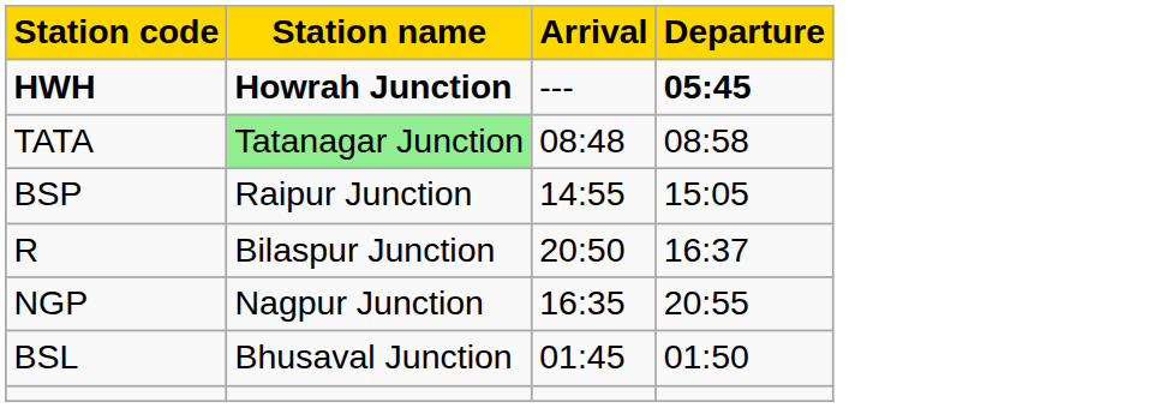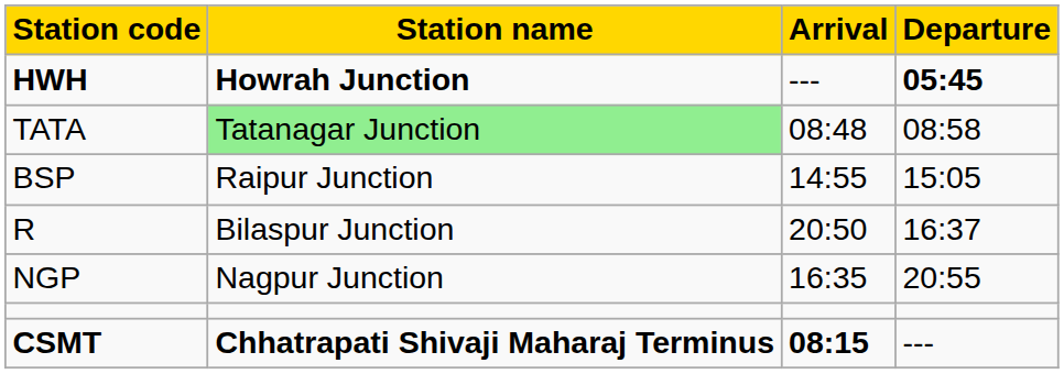- row: BSL | Bhusaval Junction | 01:45 | 01:50
+ row: CSMT | Chhatrapati Shivaji Maharaj Terminus | 08:15 | ---
